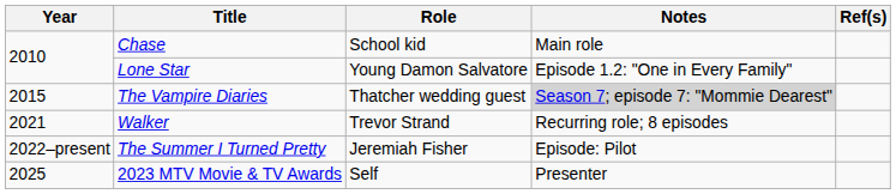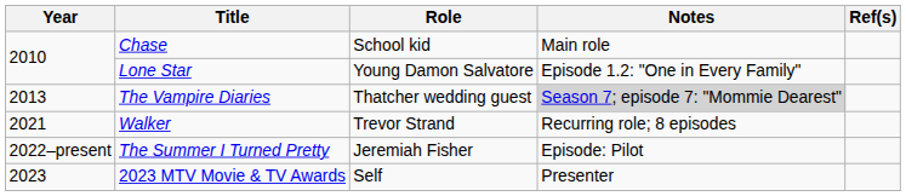The Vampire Diaries | Year: 2015 -> 2013
2023 MTV Movie & TV Awards | Year: 2025 -> 2023
